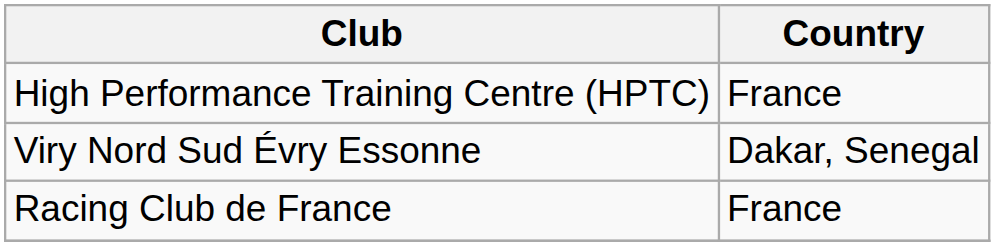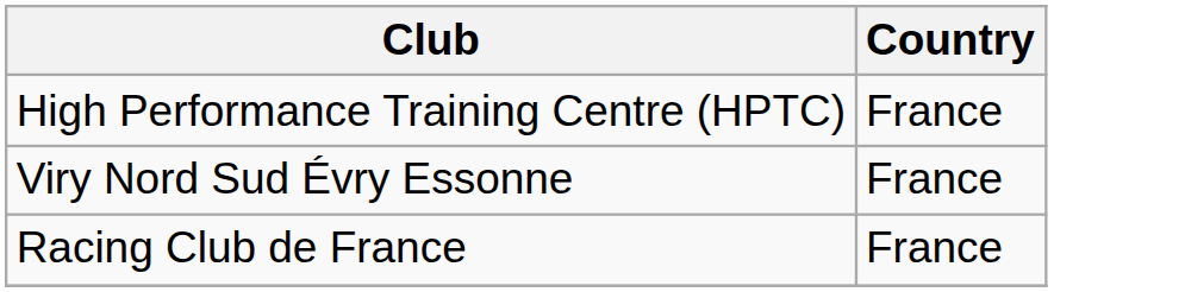Viry Nord Sud Évry Essonne | Country: Dakar, Senegal -> France
